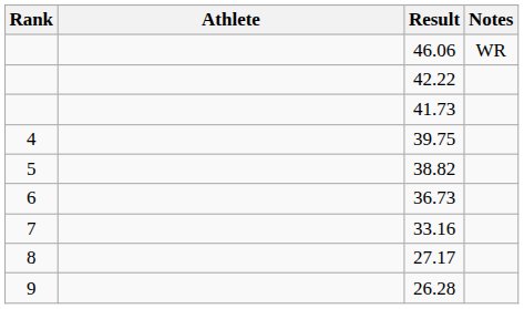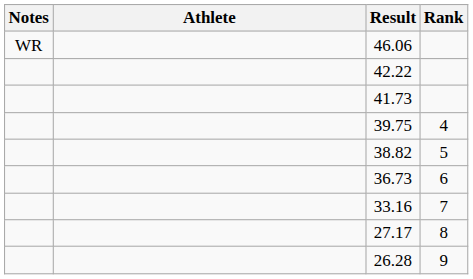columns swapped: Rank <-> Notes
